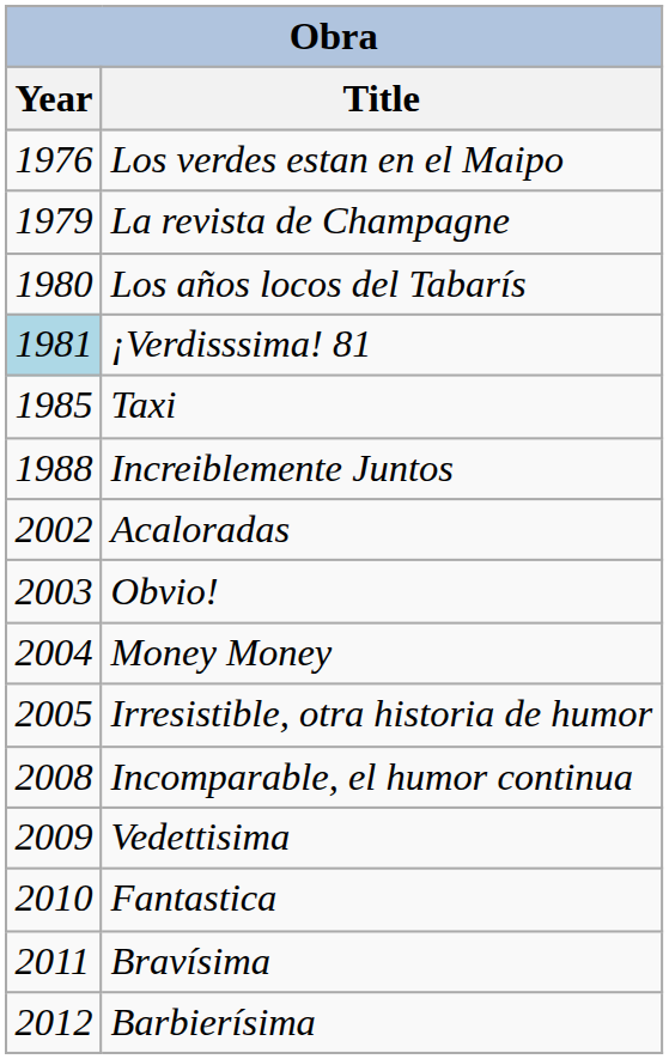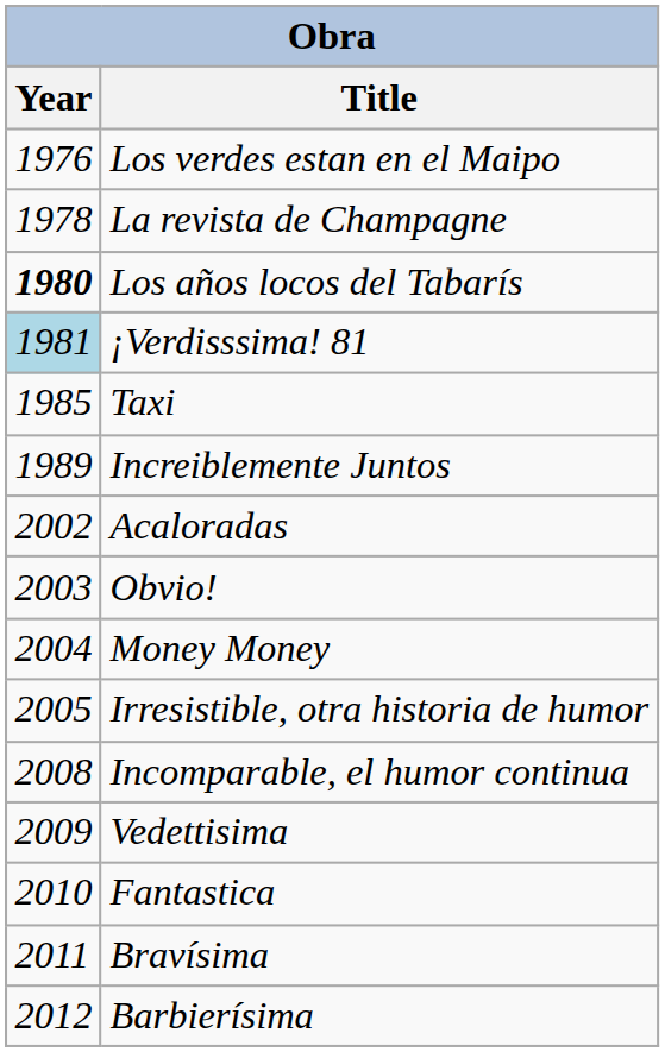La revista de Champagne | Year: 1979 -> 1978
Los años locos del Tabarís | Year: normal -> bold
Increiblemente Juntos | Year: 1988 -> 1989
